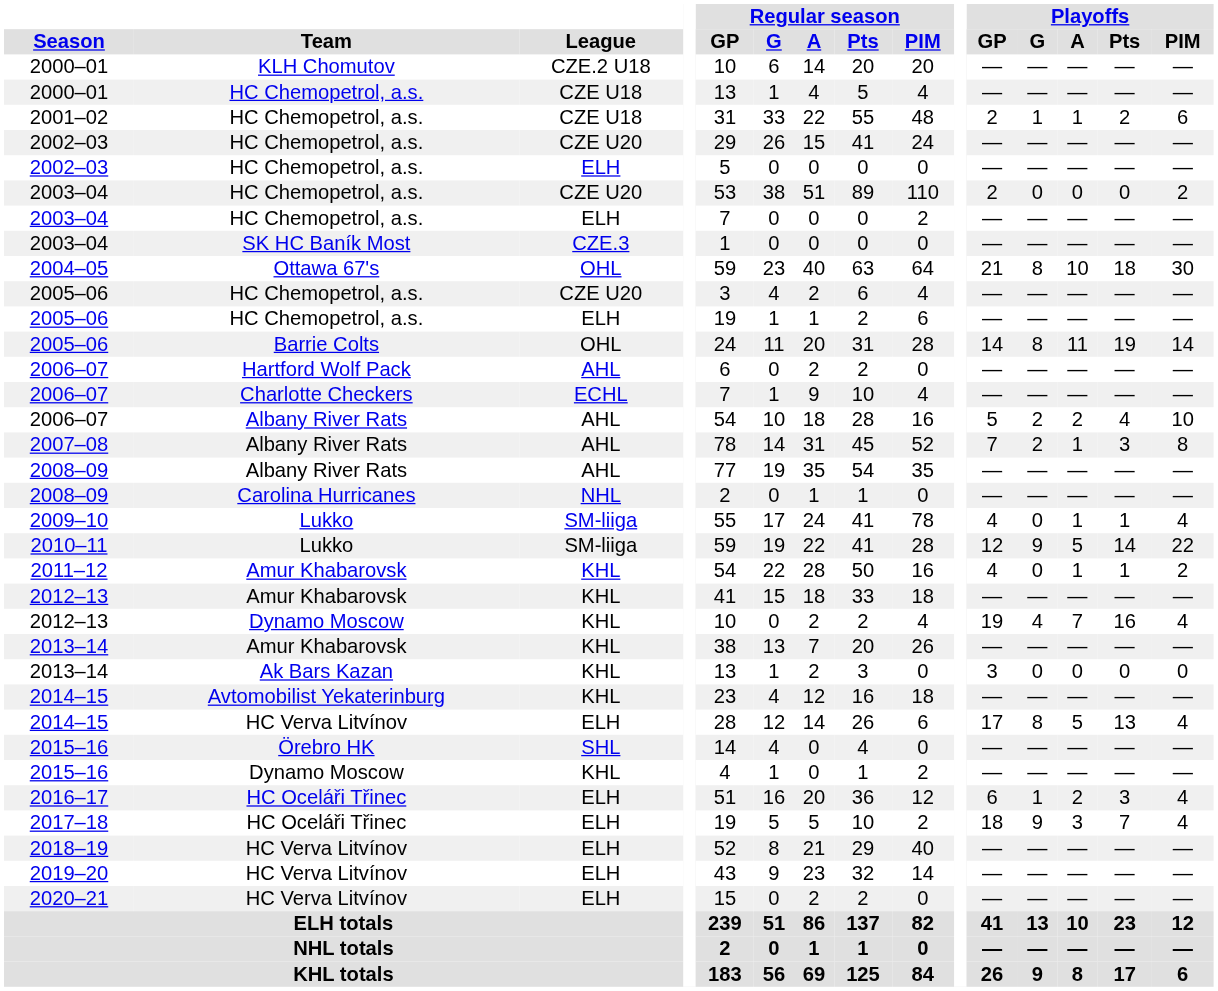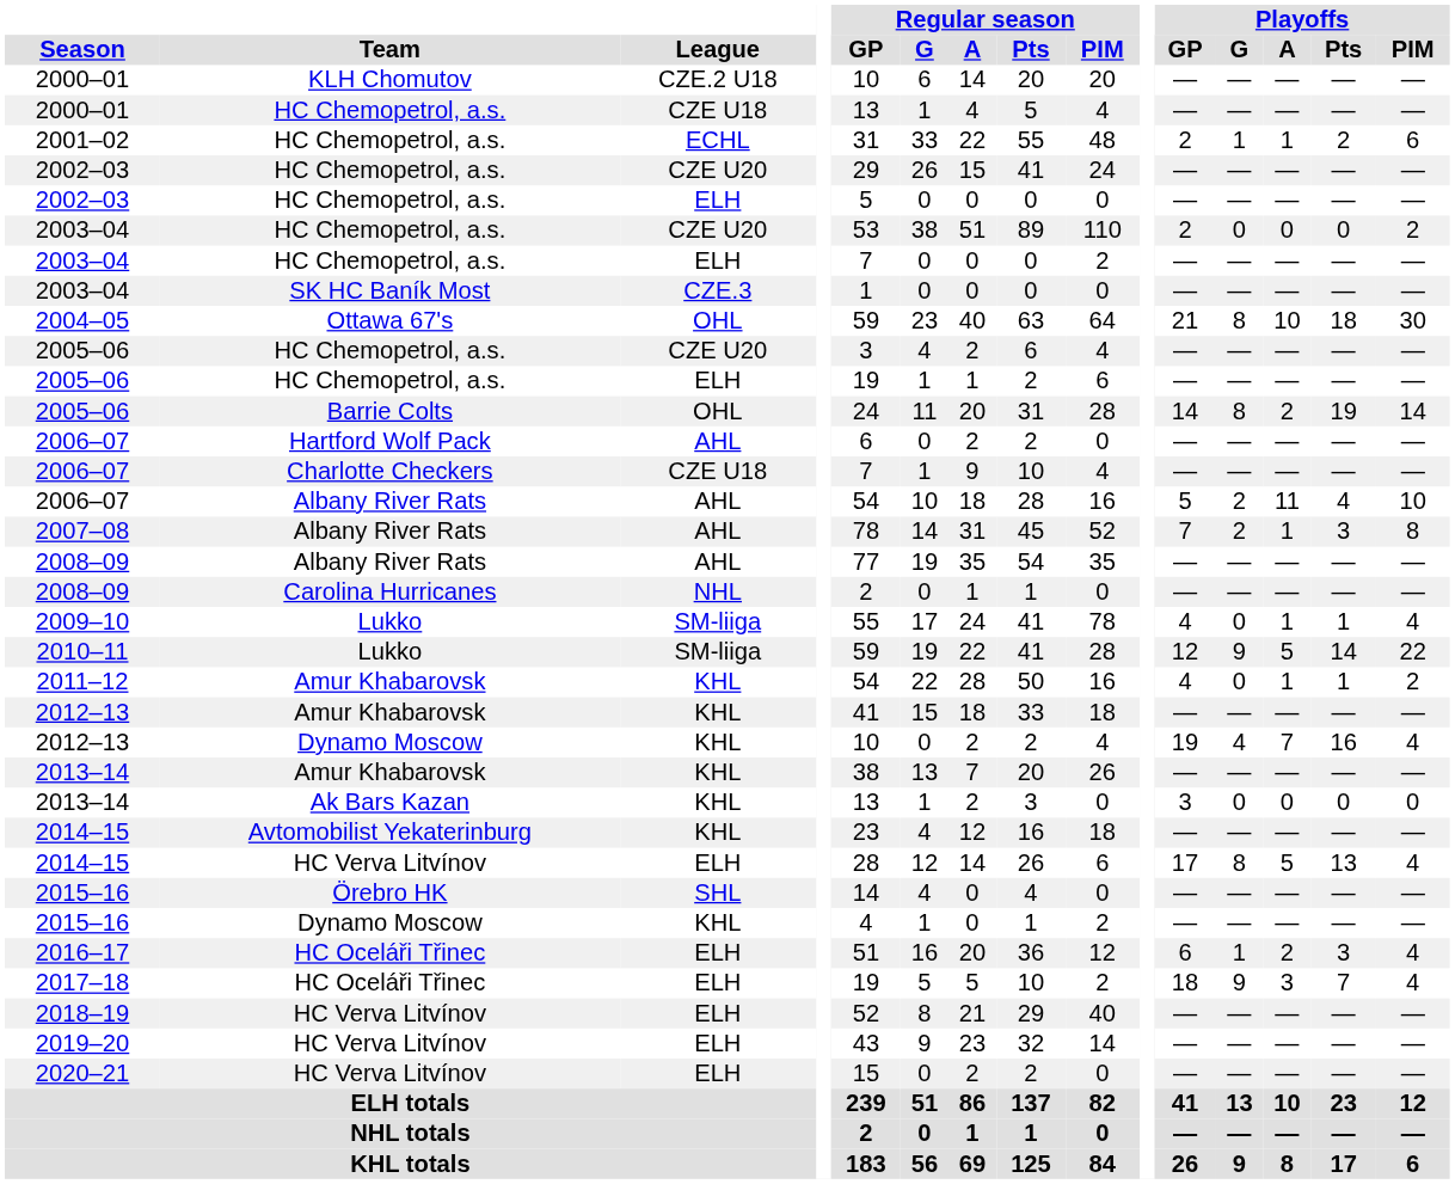2001–02 | League: CZE U18 -> ECHL
2005–06 / Barrie Colts | Playoffs / A: 11 -> 2
2006–07 / Charlotte Checkers | League: ECHL -> CZE U18
2006–07 / Albany River Rats | Playoffs / A: 2 -> 11
